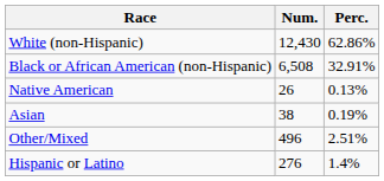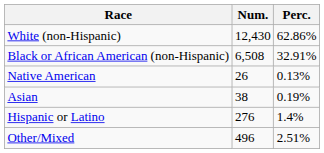rows swapped: Other/Mixed <-> Hispanic or Latino
